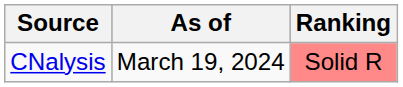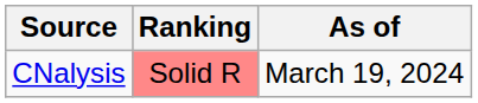columns swapped: Ranking <-> As of
